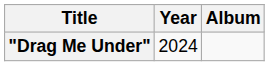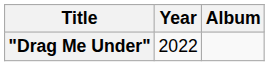"Drag Me Under" | Year: 2024 -> 2022
